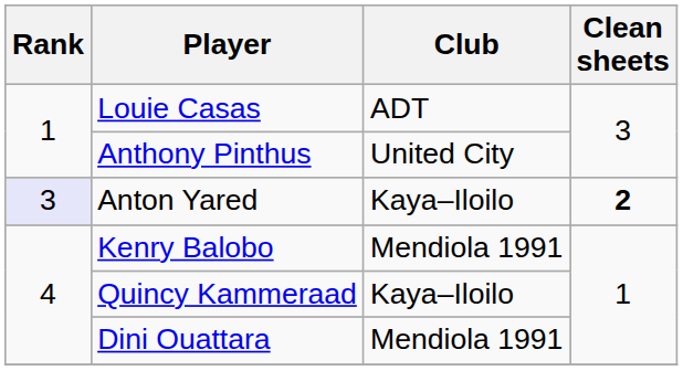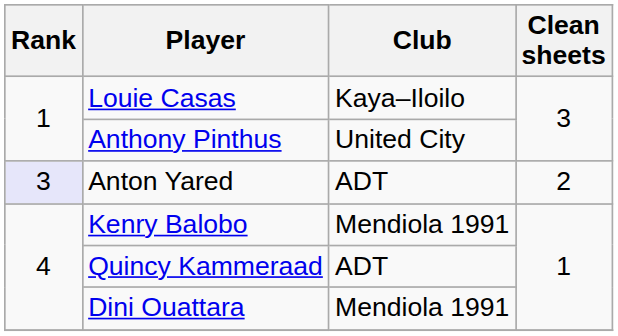Louie Casas | Club: ADT -> Kaya–Iloilo
Anton Yared | Club: Kaya–Iloilo -> ADT
Anton Yared | Clean sheets: bold -> normal
Quincy Kammeraad | Club: Kaya–Iloilo -> ADT
